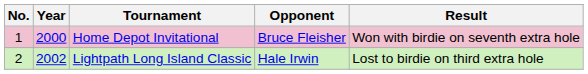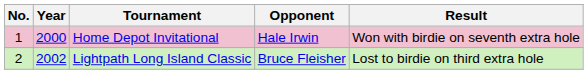Home Depot Invitational | Opponent: Bruce Fleisher -> Hale Irwin
Lightpath Long Island Classic | Opponent: Hale Irwin -> Bruce Fleisher
